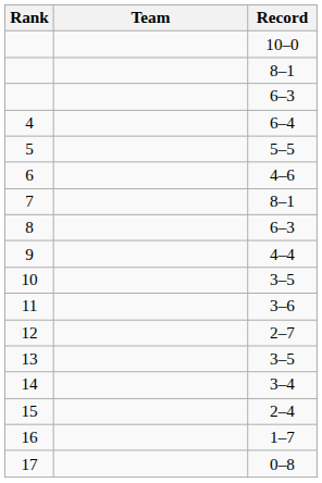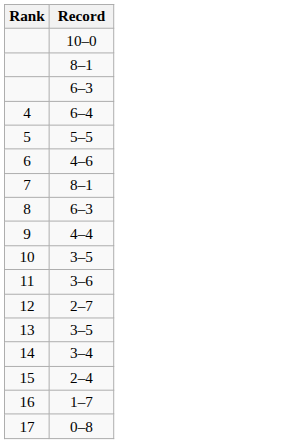- column: Team
